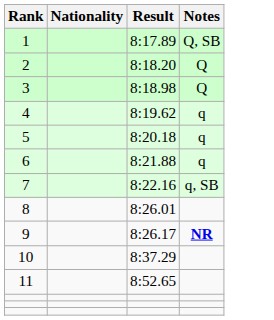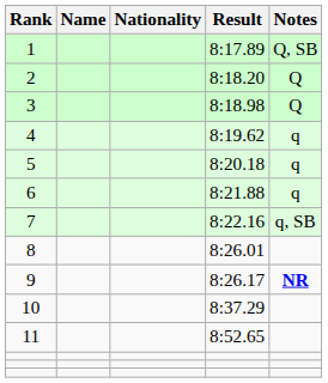+ column: Name
